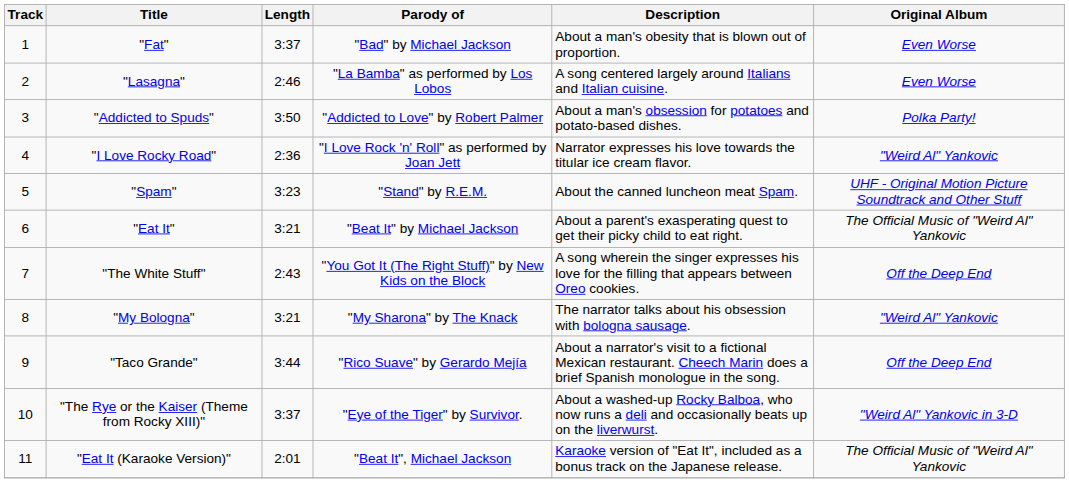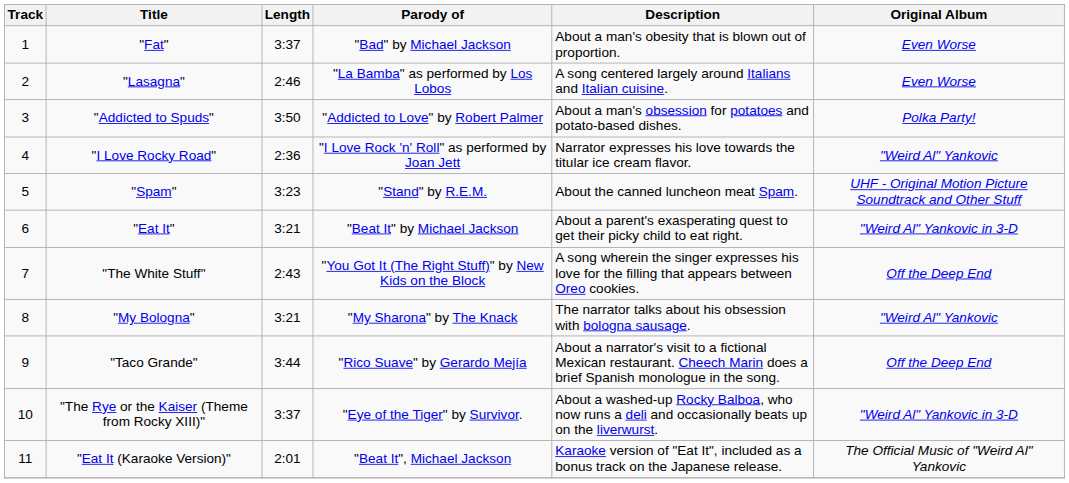"Eat It" | Original Album: The Official Music of "Weird Al" Yankovic -> "Weird Al" Yankovic in 3-D
